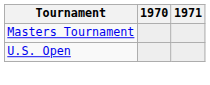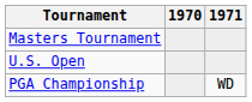+ row: PGA Championship | WD
